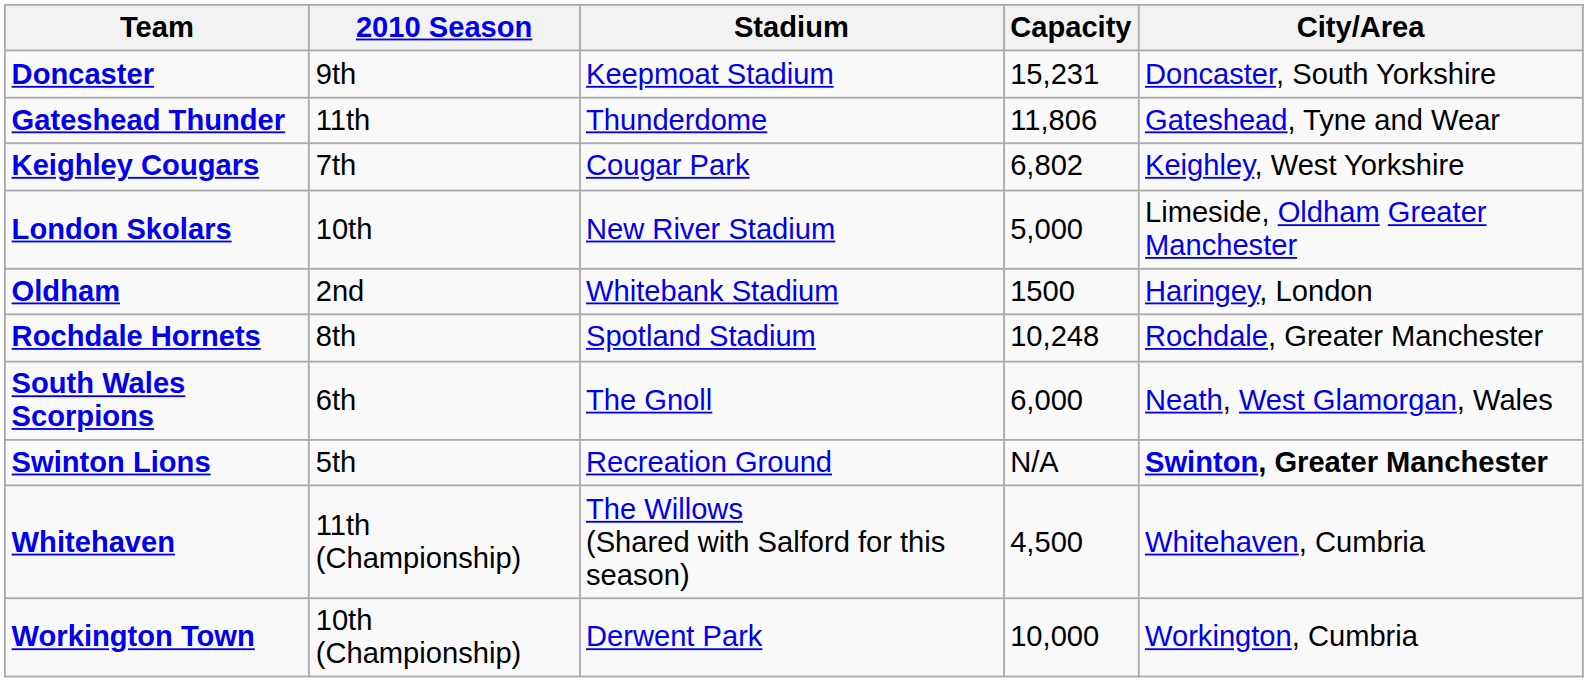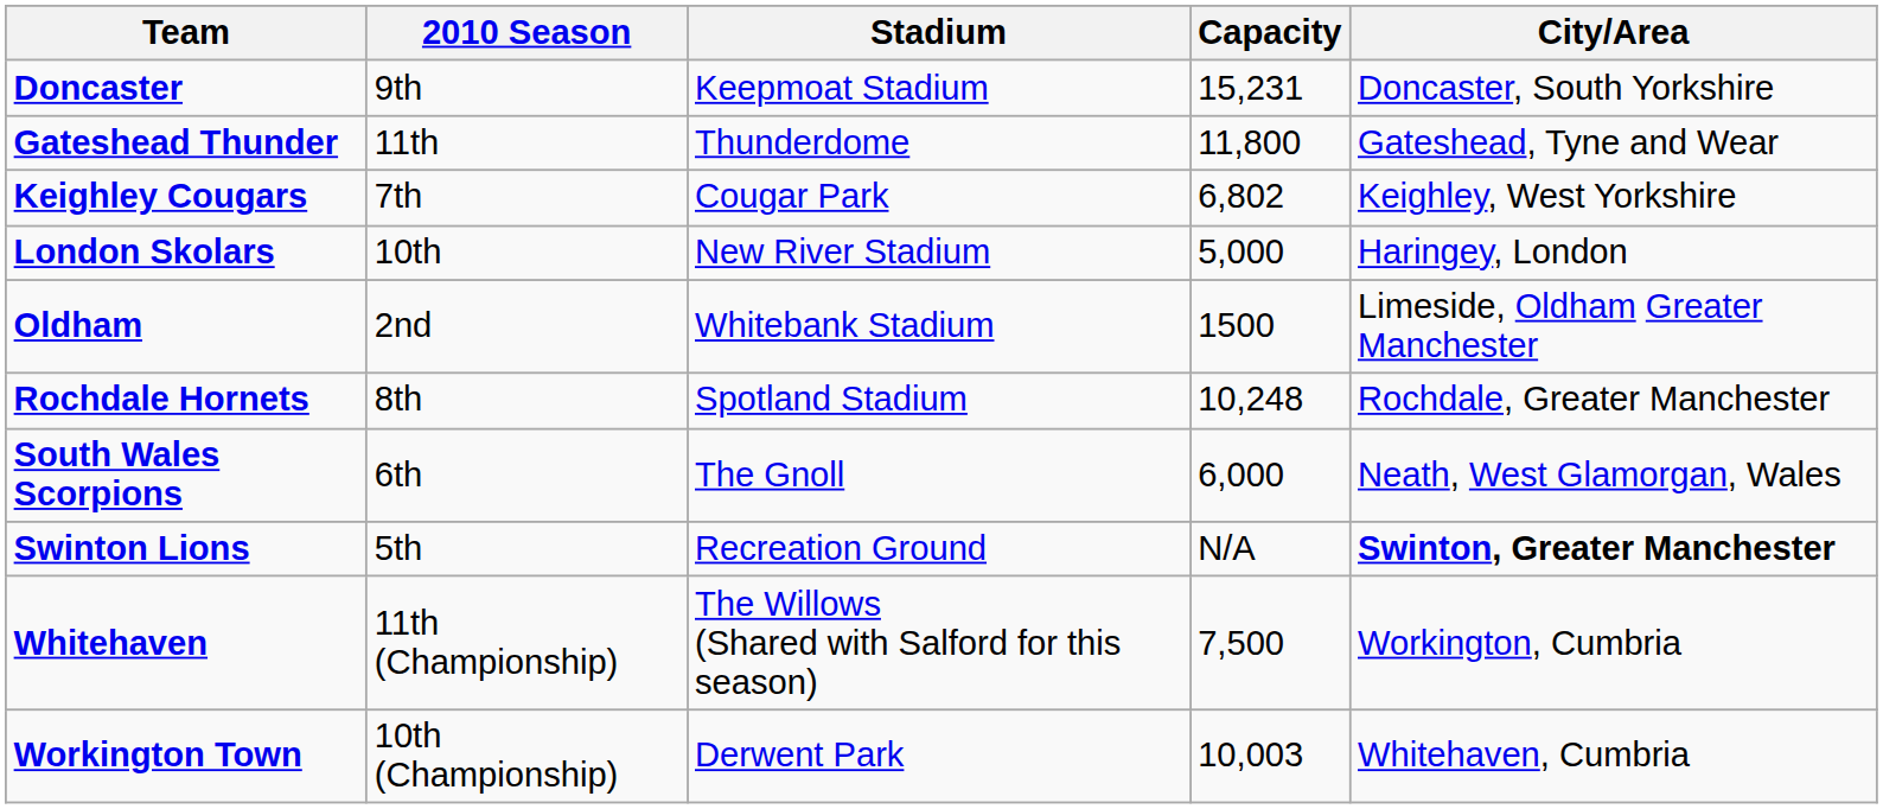Gateshead Thunder | Capacity: 11,806 -> 11,800
London Skolars | City/Area: Limeside, Oldham Greater Manchester -> Haringey, London
Oldham | City/Area: Haringey, London -> Limeside, Oldham Greater Manchester
Whitehaven | Capacity: 4,500 -> 7,500
Whitehaven | City/Area: Whitehaven, Cumbria -> Workington, Cumbria
Workington Town | Capacity: 10,000 -> 10,003
Workington Town | City/Area: Workington, Cumbria -> Whitehaven, Cumbria
